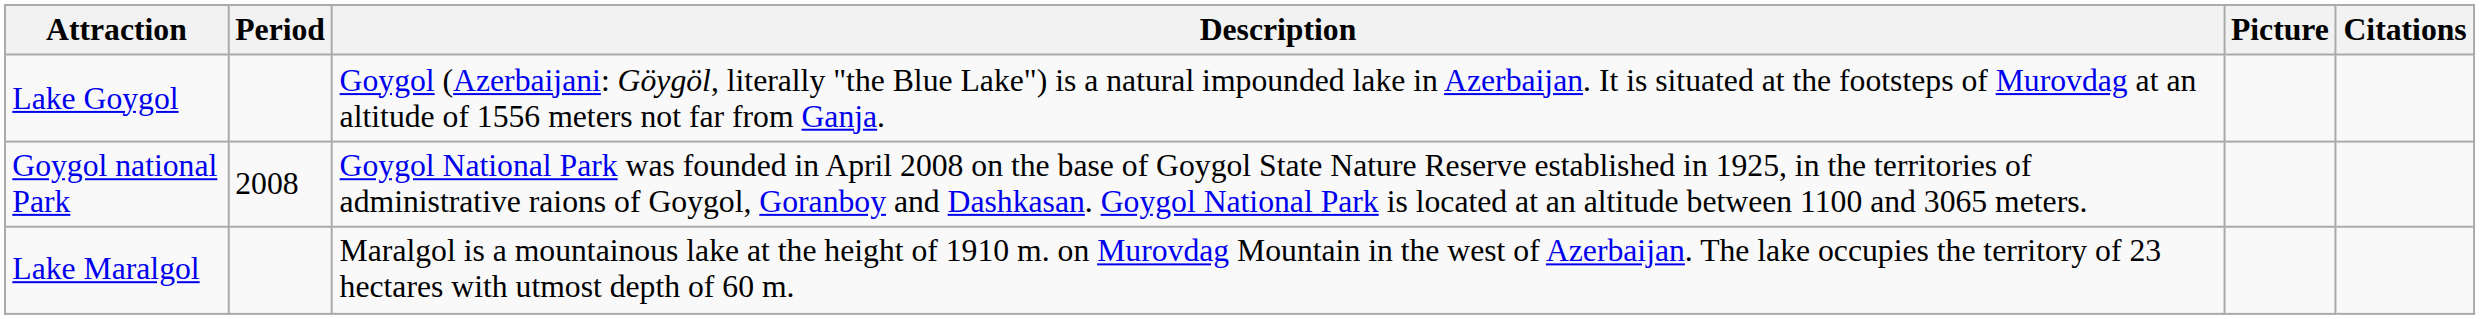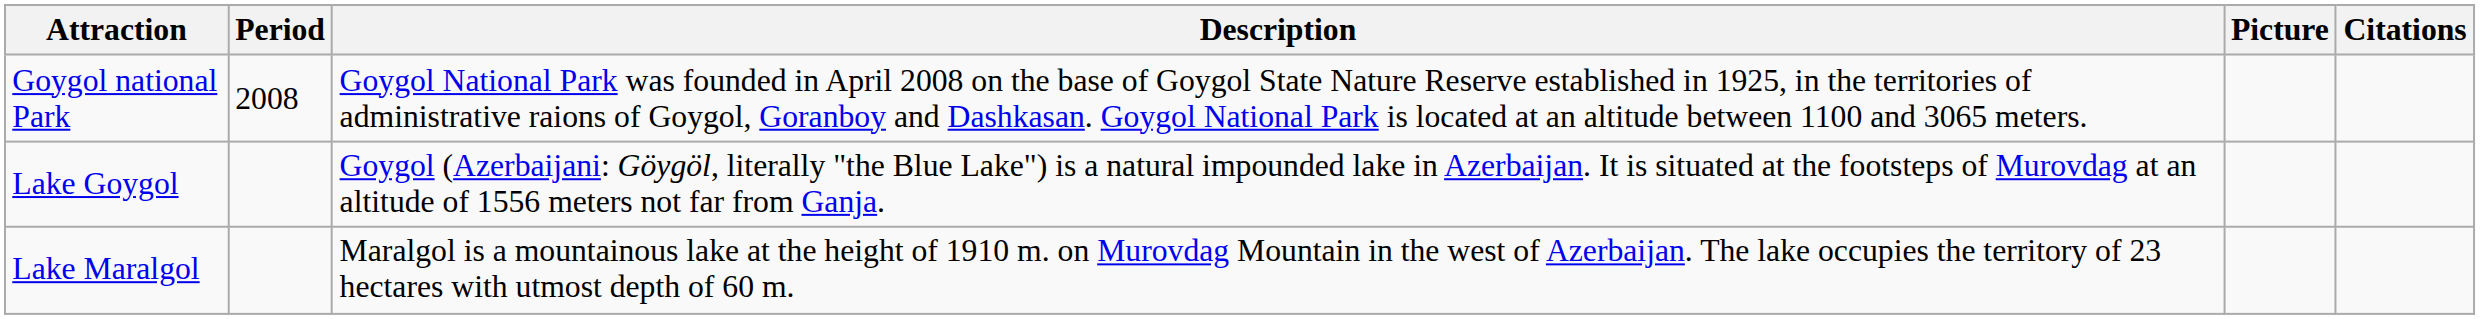rows swapped: Goygol national Park <-> Lake Goygol
